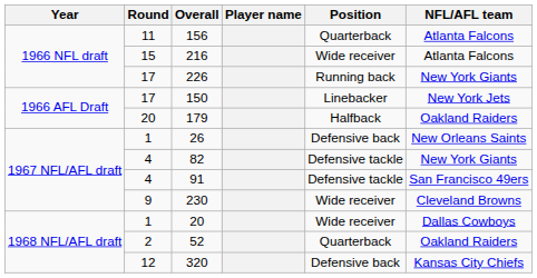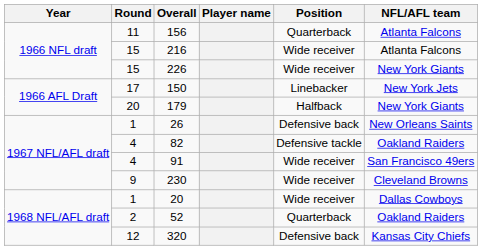226 | Round: 17 -> 15
226 | Position: Running back -> Wide receiver
179 | NFL/AFL team: Oakland Raiders -> New York Giants
82 | NFL/AFL team: New York Giants -> Oakland Raiders
91 | Position: Defensive tackle -> Wide receiver
